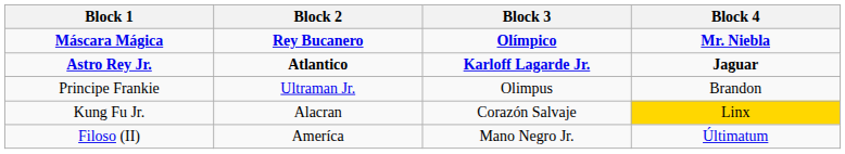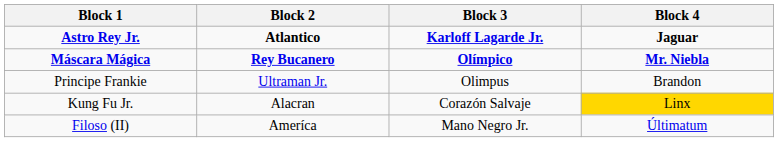rows swapped: Máscara Mágica <-> Astro Rey Jr.
